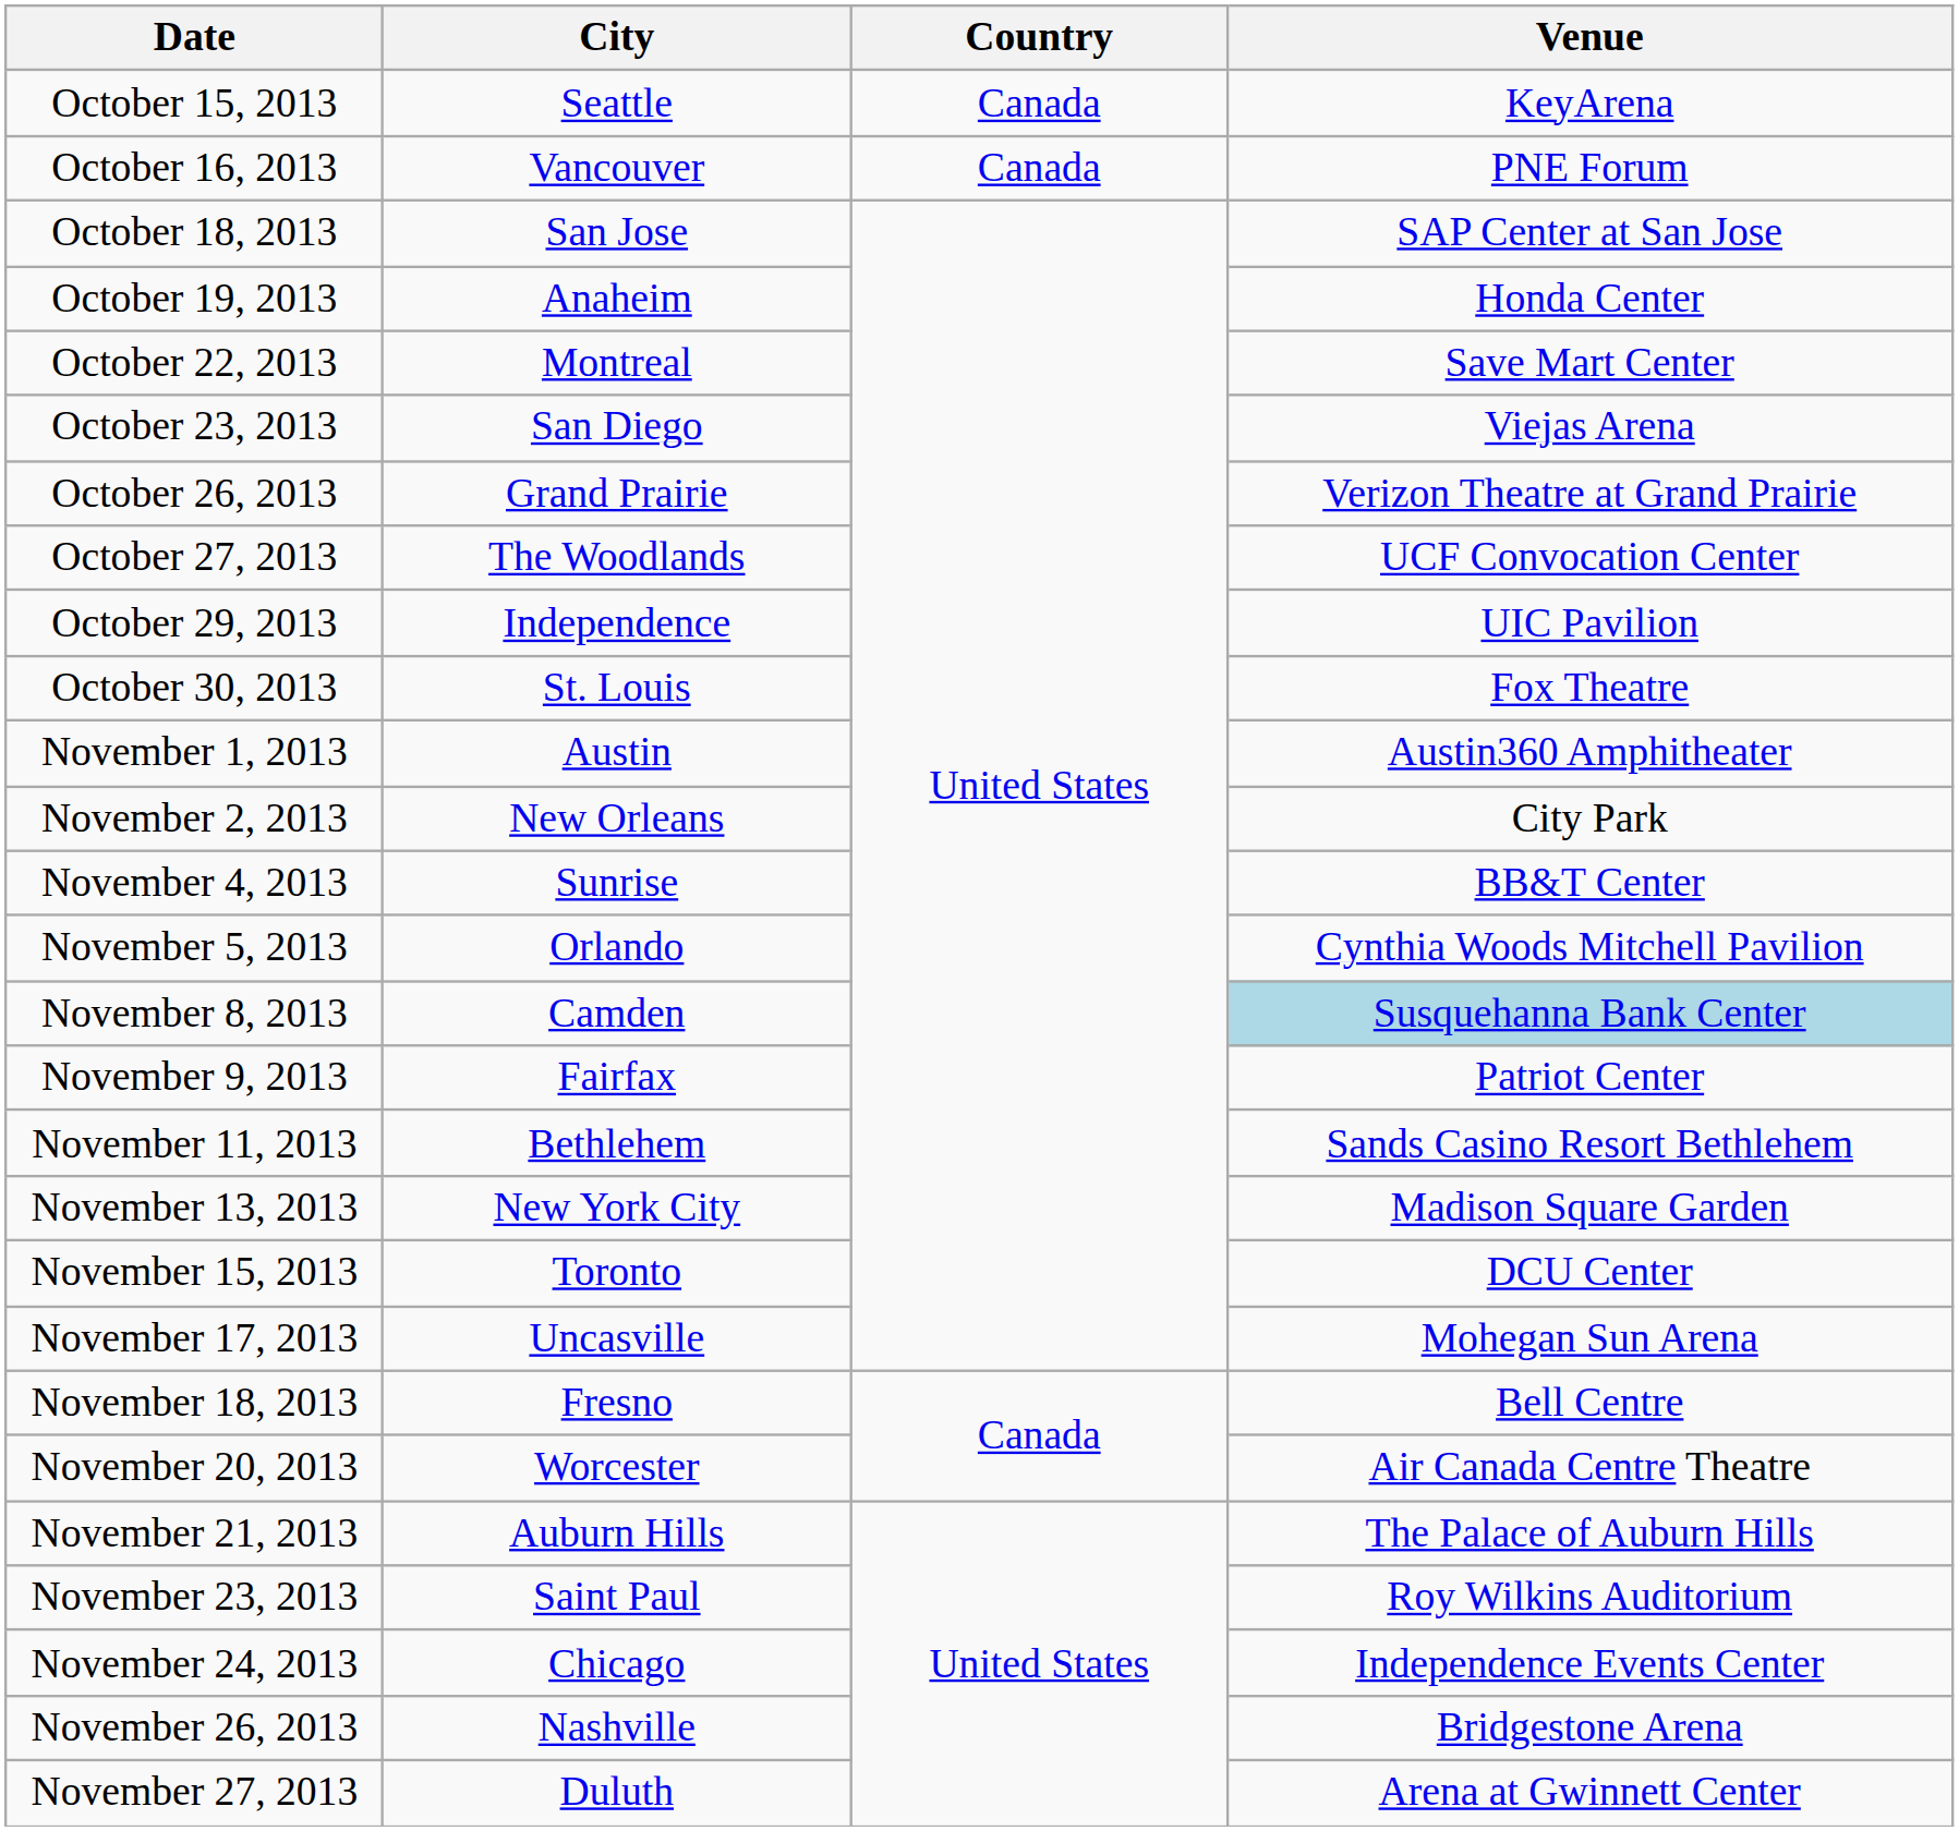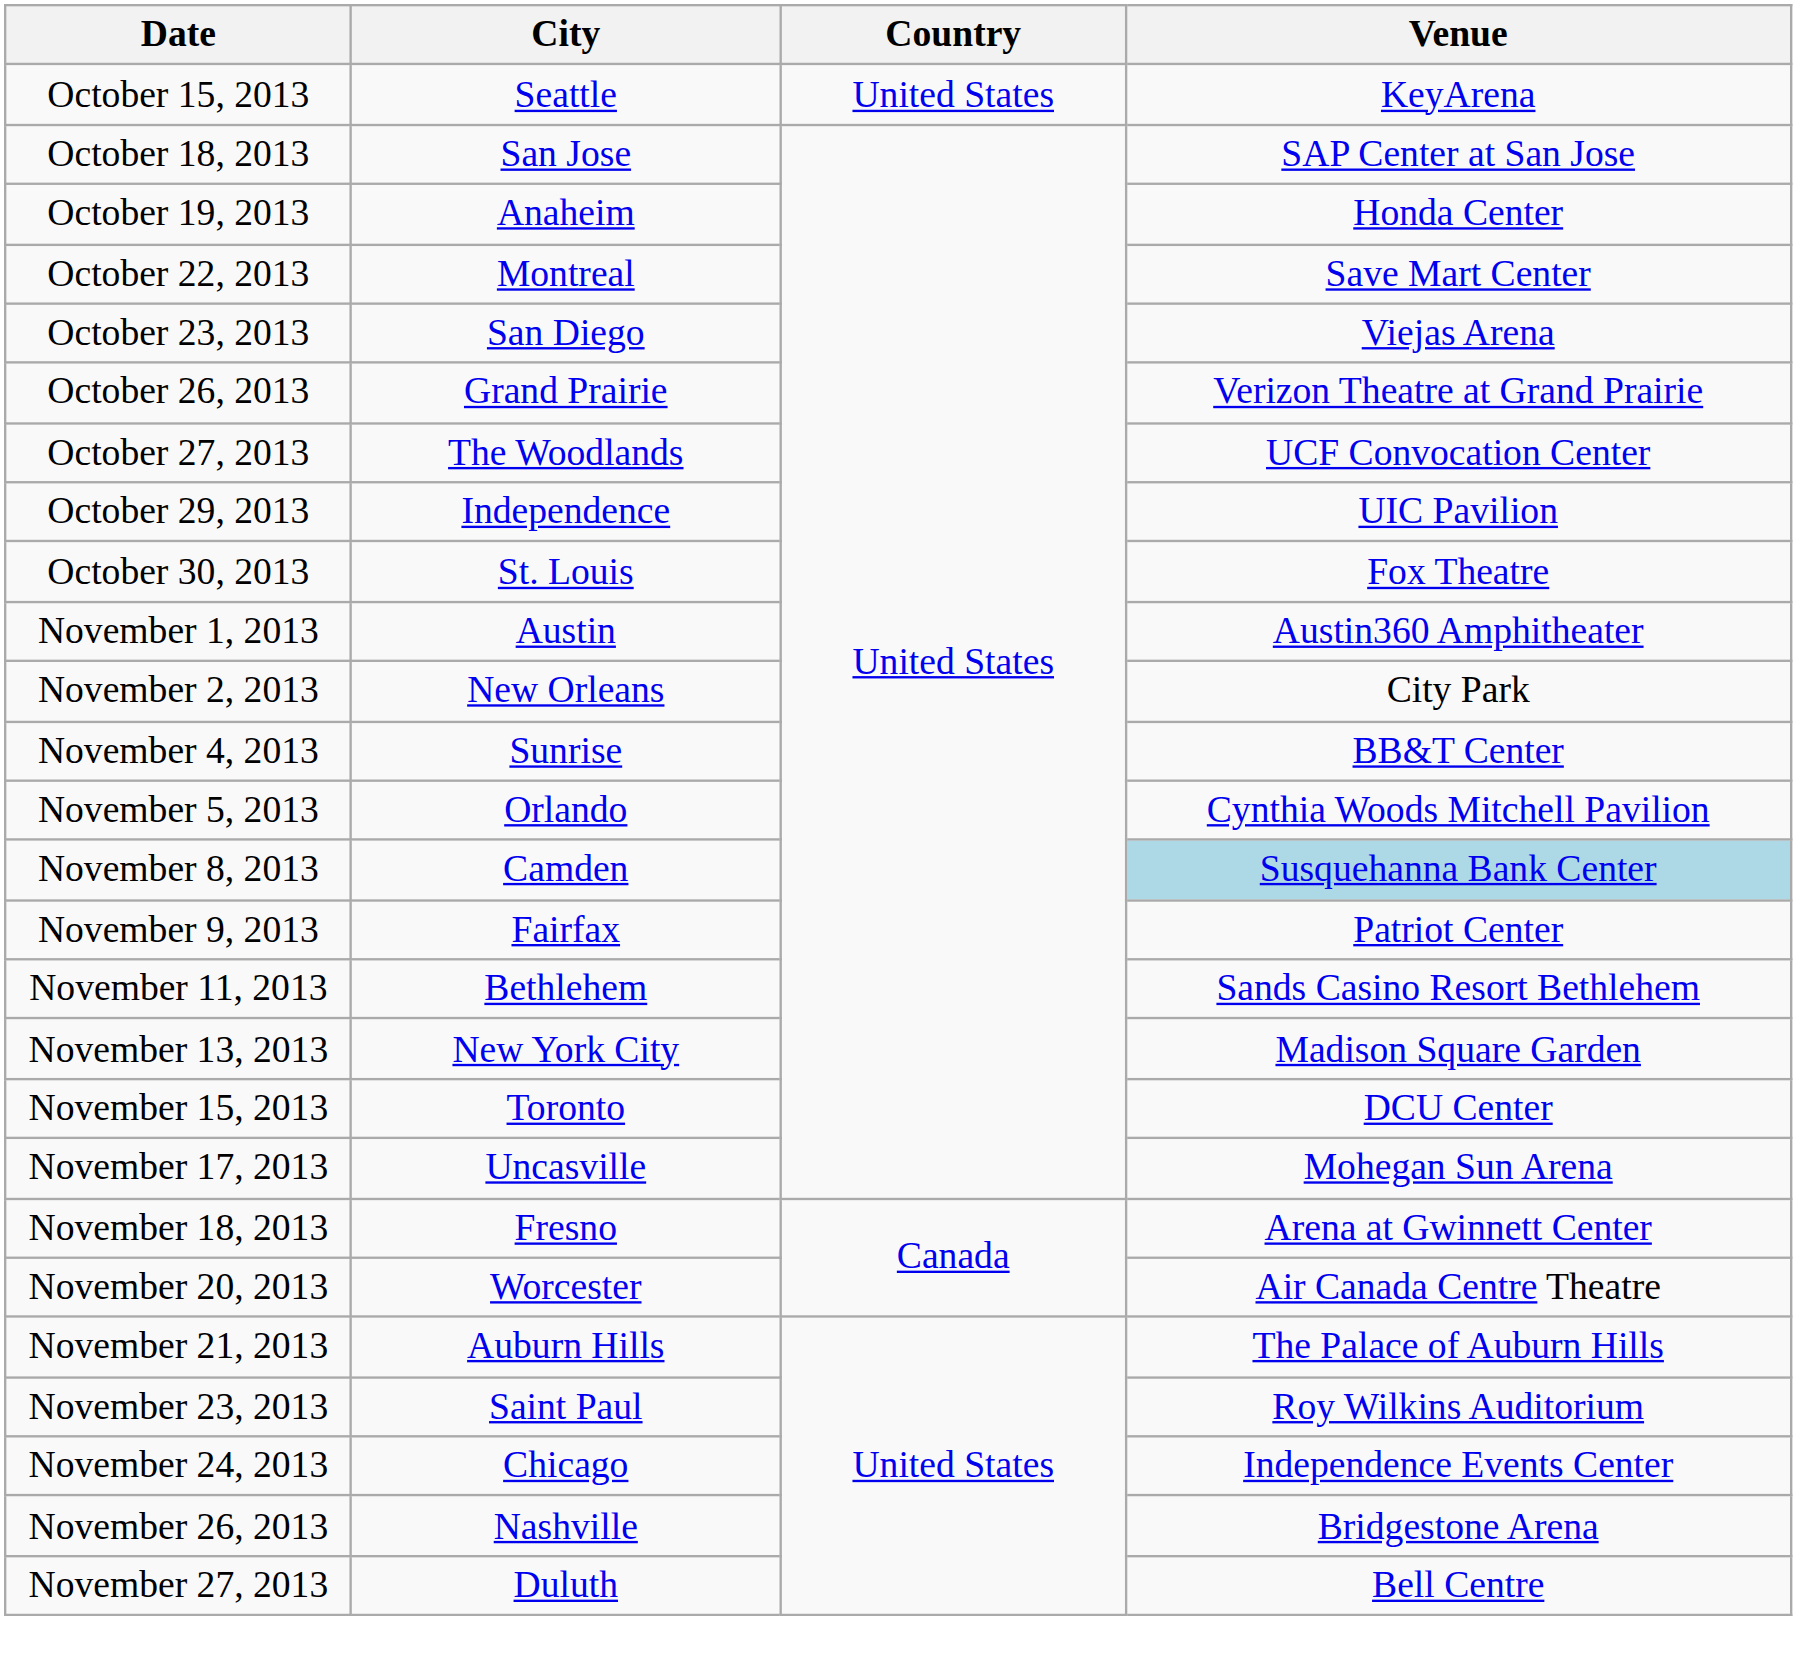October 15, 2013 | Country: Canada -> United States
- row: October 16, 2013 | Vancouver | Canada | PNE Forum
November 18, 2013 | Venue: Bell Centre -> Arena at Gwinnett Center
November 27, 2013 | Venue: Arena at Gwinnett Center -> Bell Centre
